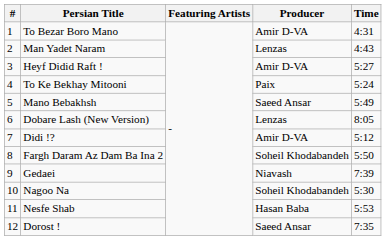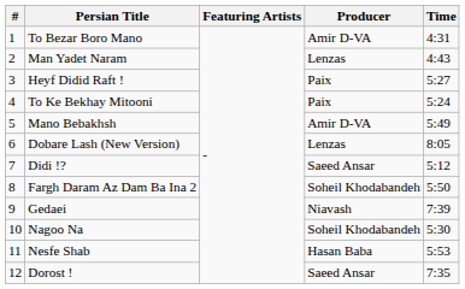Heyf Didid Raft ! | Producer: Amir D-VA -> Paix
Mano Bebakhsh | Producer: Saeed Ansar -> Amir D-VA
Didi !? | Producer: Amir D-VA -> Saeed Ansar
